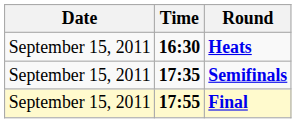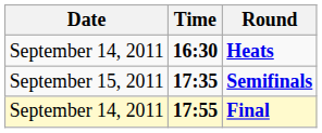Heats | Date: September 15, 2011 -> September 14, 2011
Final | Date: September 15, 2011 -> September 14, 2011
